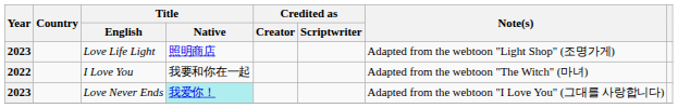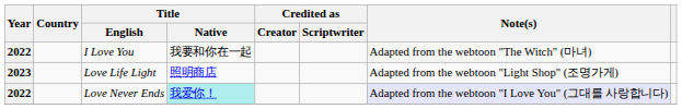rows swapped: I Love You <-> Love Life Light
Love Never Ends | Year: 2023 -> 2022
Love Never Ends | Note(s): no background -> lavender background
